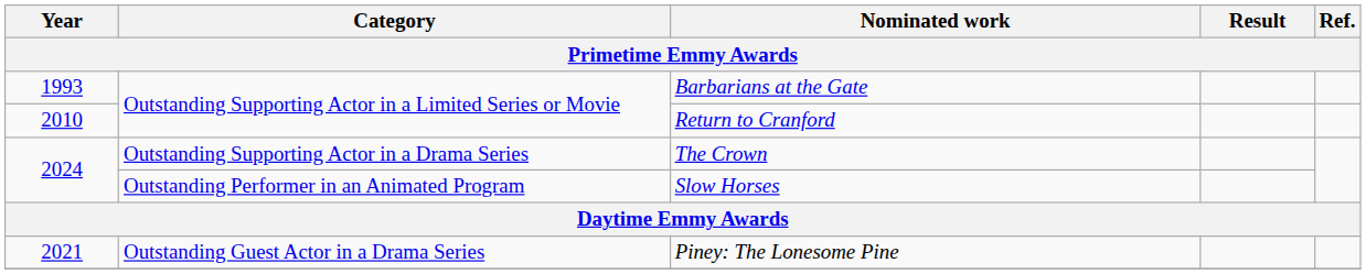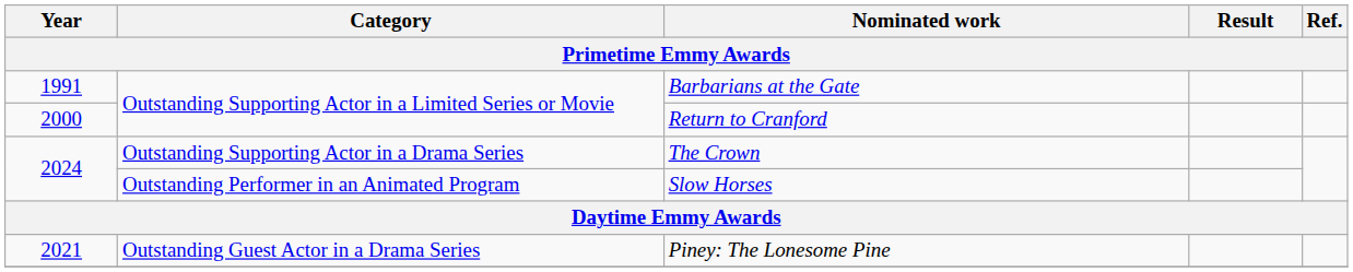Barbarians at the Gate | Year: 1993 -> 1991
Return to Cranford | Year: 2010 -> 2000
